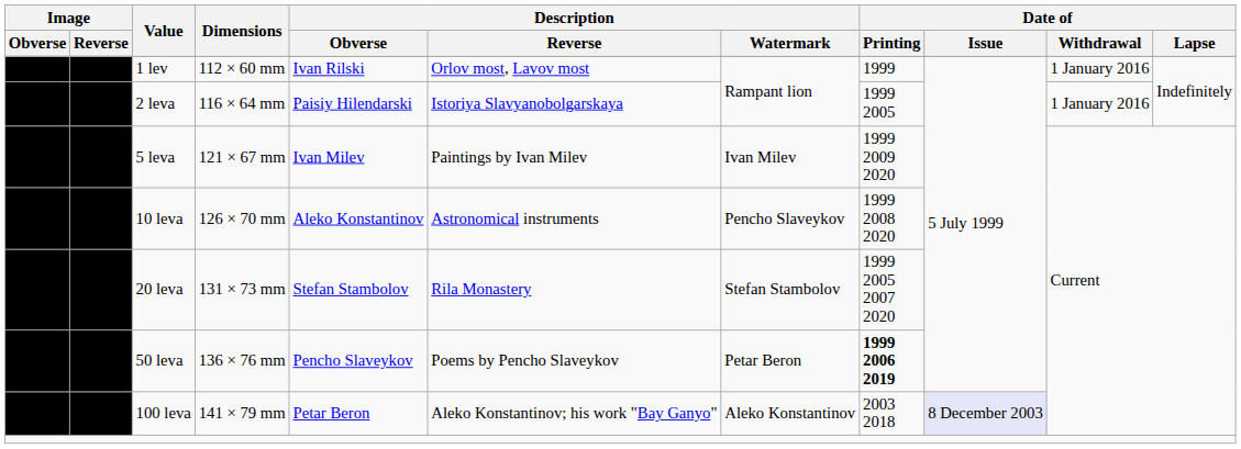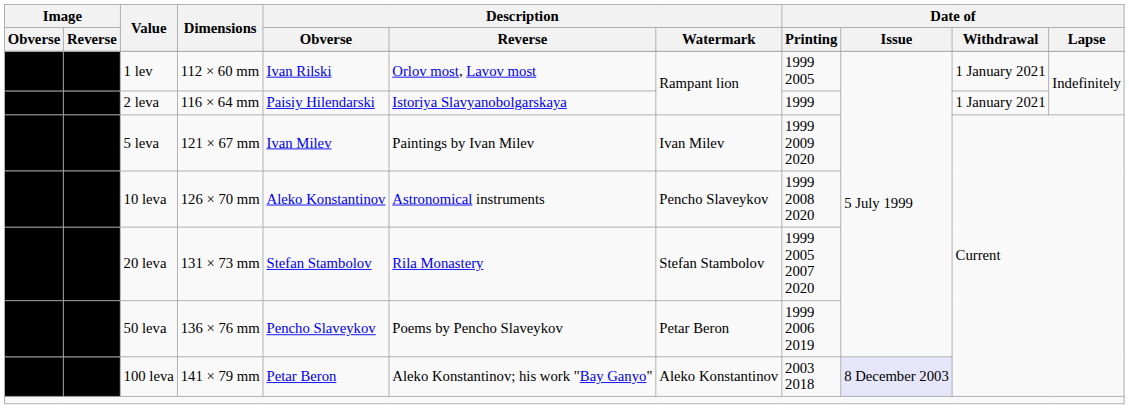1 lev | Date of / Printing: 1999 -> 1999 2005
1 lev | Date of / Withdrawal: 1 January 2016 -> 1 January 2021
2 leva | Date of / Printing: 1999 2005 -> 1999
2 leva | Date of / Withdrawal: 1 January 2016 -> 1 January 2021
50 leva | Date of / Printing: bold -> normal
